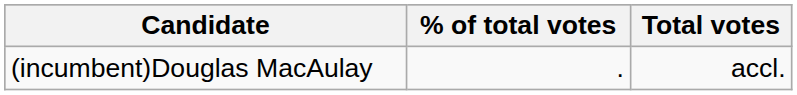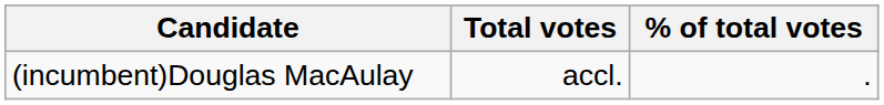columns swapped: Total votes <-> % of total votes
